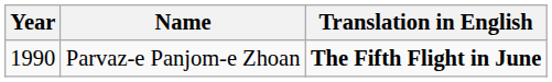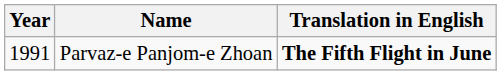Parvaz-e Panjom-e Zhoan | Year: 1990 -> 1991
